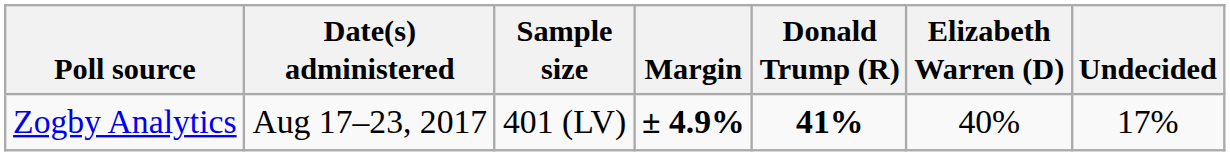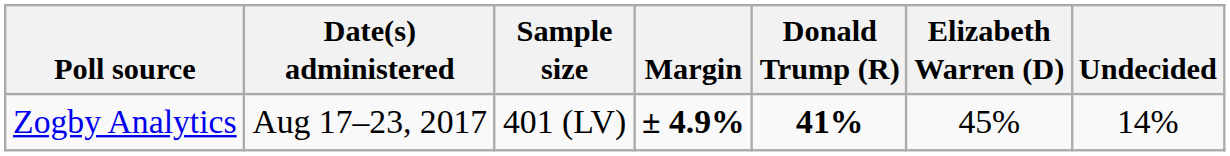Zogby Analytics | Elizabeth Warren (D): 40% -> 45%
Zogby Analytics | Undecided: 17% -> 14%
